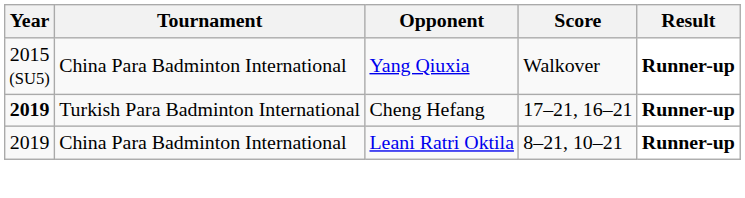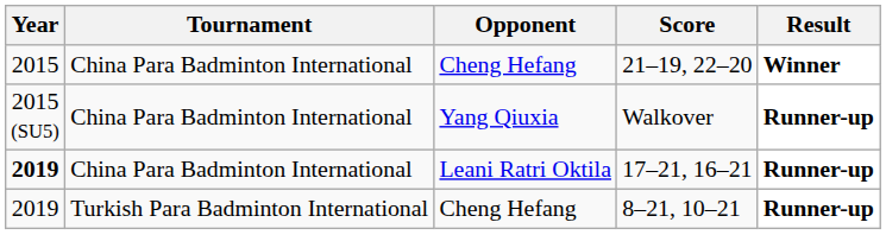+ row: 2015 | China Para Badminton International | Cheng Hefang | 21–19, 22–20 | Winner
17–21, 16–21 | Tournament: Turkish Para Badminton International -> China Para Badminton International
17–21, 16–21 | Opponent: Cheng Hefang -> Leani Ratri Oktila
8–21, 10–21 | Tournament: China Para Badminton International -> Turkish Para Badminton International
8–21, 10–21 | Opponent: Leani Ratri Oktila -> Cheng Hefang
